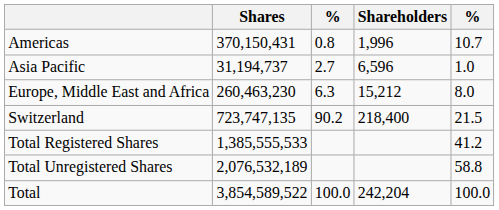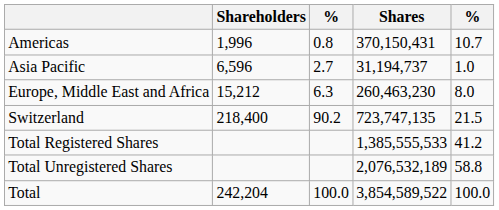columns swapped: Shareholders <-> Shares
